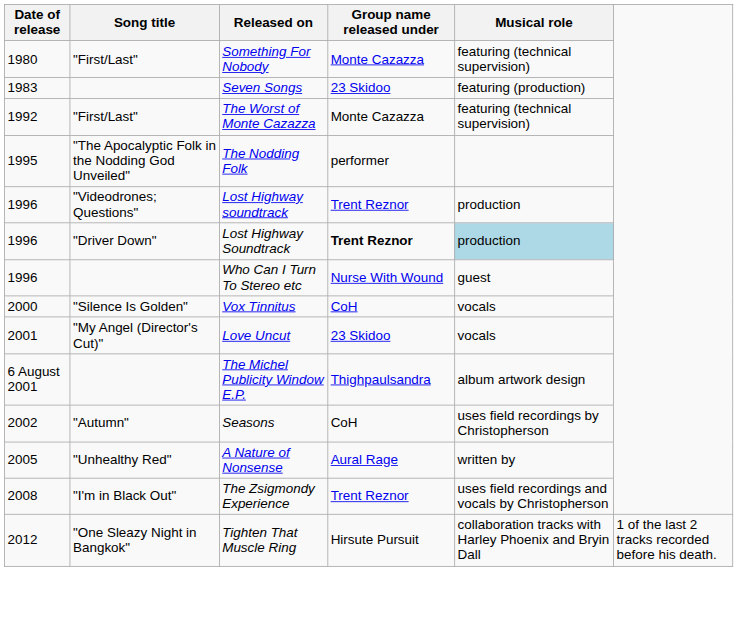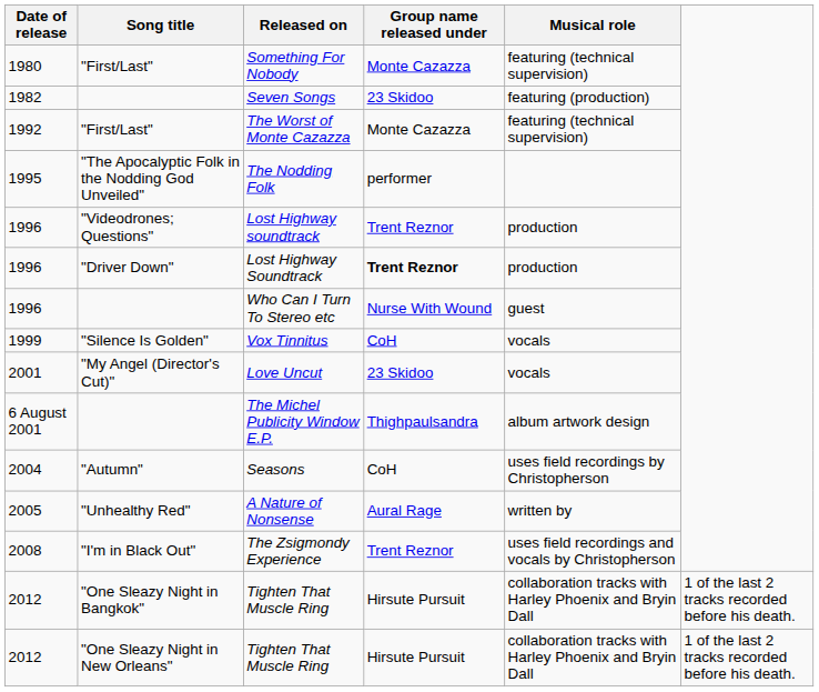Seven Songs | Date of release: 1983 -> 1982
Lost Highway Soundtrack | Musical role: lightblue background -> no background
Vox Tinnitus | Date of release: 2000 -> 1999
Seasons | Date of release: 2002 -> 2004
+ row: 2012 | "One Sleazy Night in New Orleans" | Tighten That Muscle Ring | Hirsute Pursuit | collaboration tracks with Harley Phoenix and Bryin Dall | 1 of the last 2 tracks recorded before his death.
